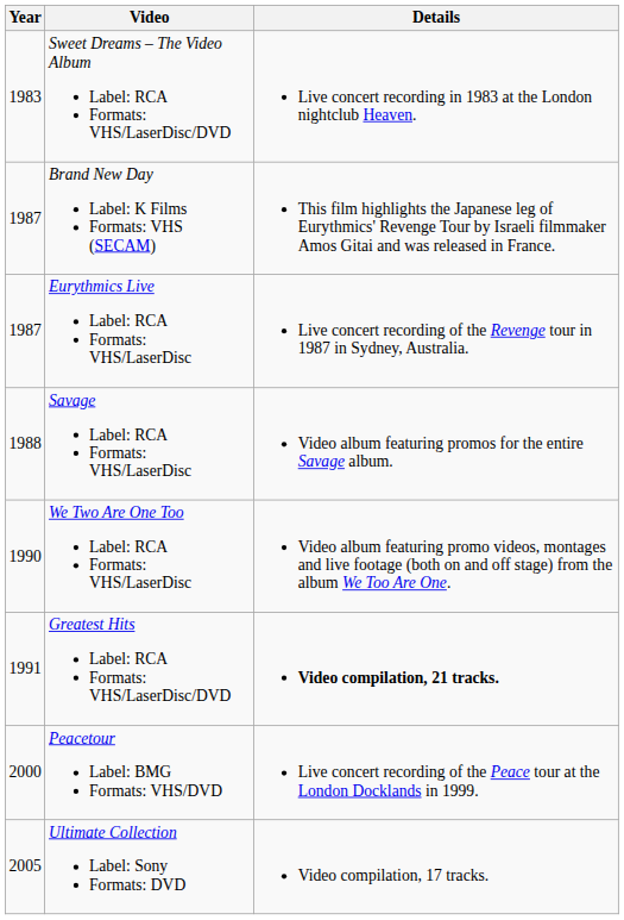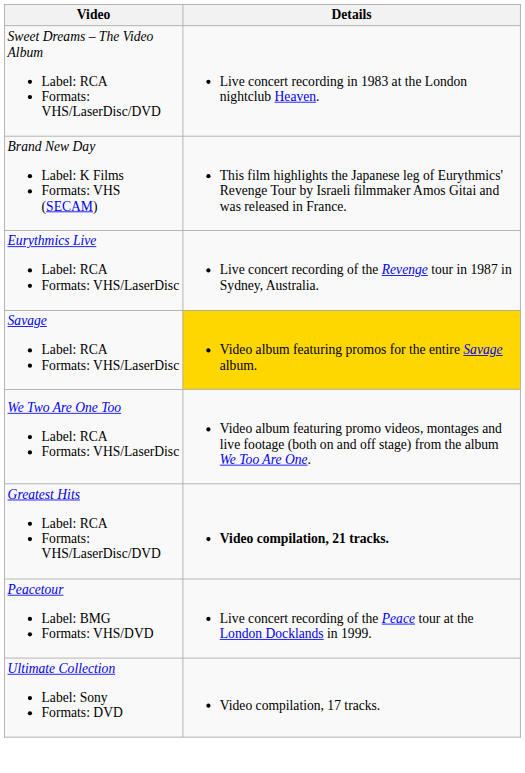- column: Year | 1983 | 1987 | 1987 | 1988 | 1990 | 1991 | 2000 | 2005
Savage Label: RCA Formats: VHS/LaserDisc | Details: no background -> gold background
